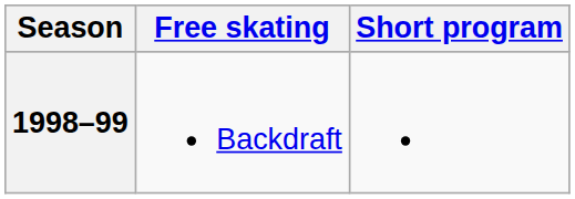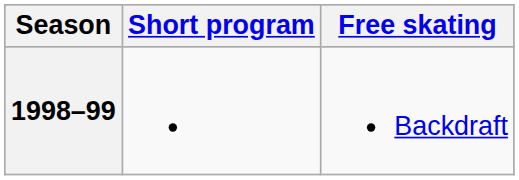columns swapped: Short program <-> Free skating
